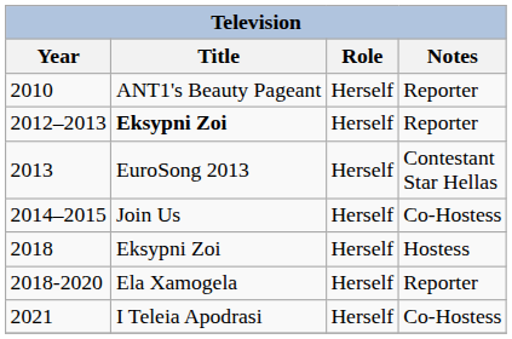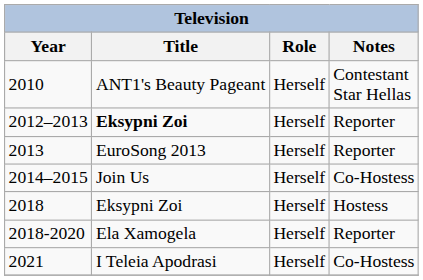2010 | Notes: Reporter -> Contestant Star Hellas
2013 | Notes: Contestant Star Hellas -> Reporter
